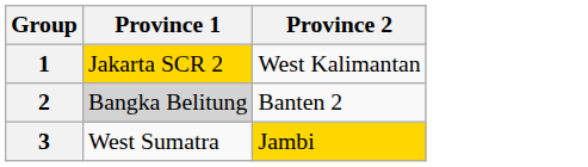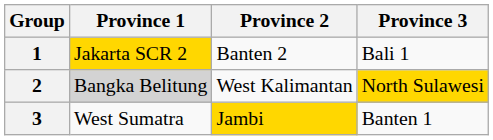+ column: Province 3 | Bali 1 | North Sulawesi | Banten 1
1 | Province 2: West Kalimantan -> Banten 2
2 | Province 2: Banten 2 -> West Kalimantan
